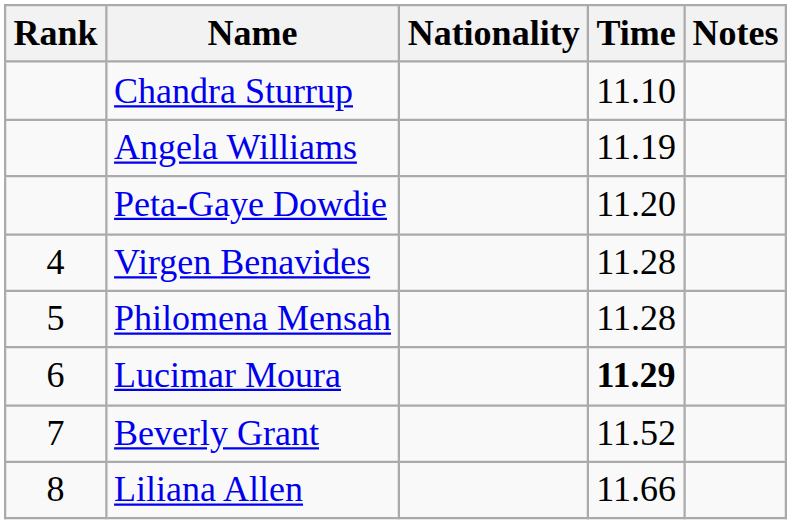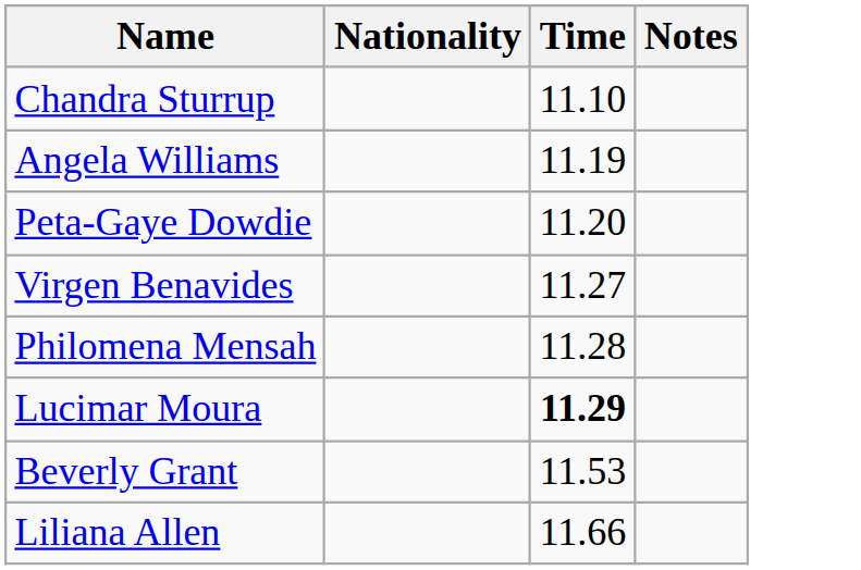- column: Rank | 4 | 5 | 6 | 7 | 8
Virgen Benavides | Time: 11.28 -> 11.27
Beverly Grant | Time: 11.52 -> 11.53
